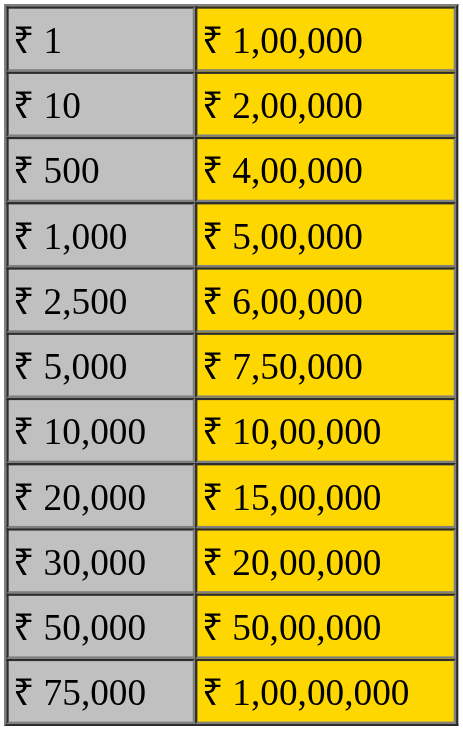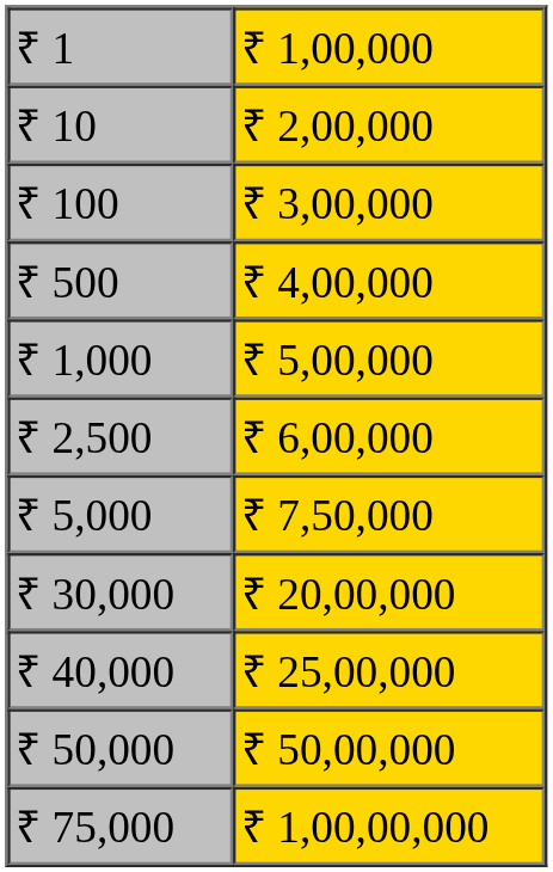+ row: ₹ 100 | ₹ 3,00,000
- row: ₹ 10,000 | ₹ 10,00,000
- row: ₹ 20,000 | ₹ 15,00,000
+ row: ₹ 40,000 | ₹ 25,00,000
